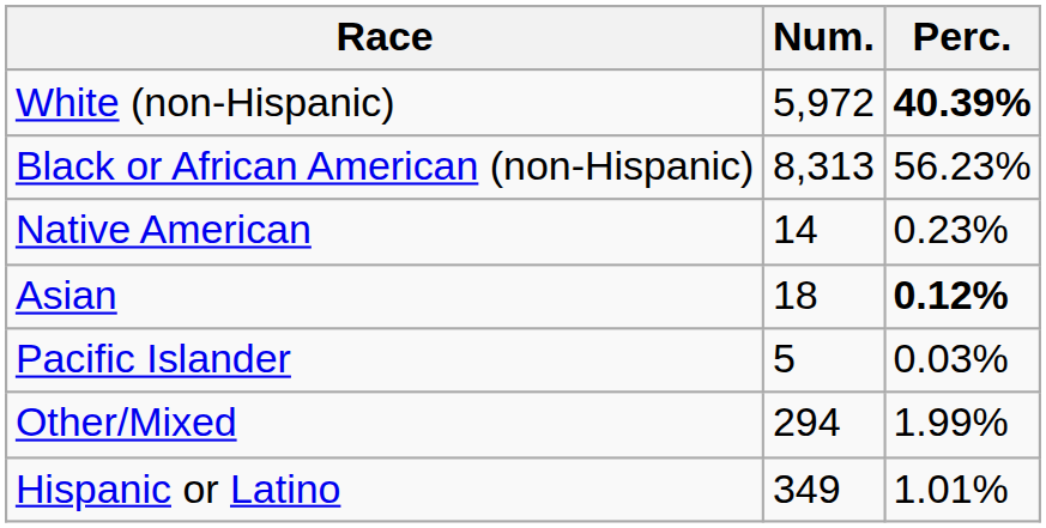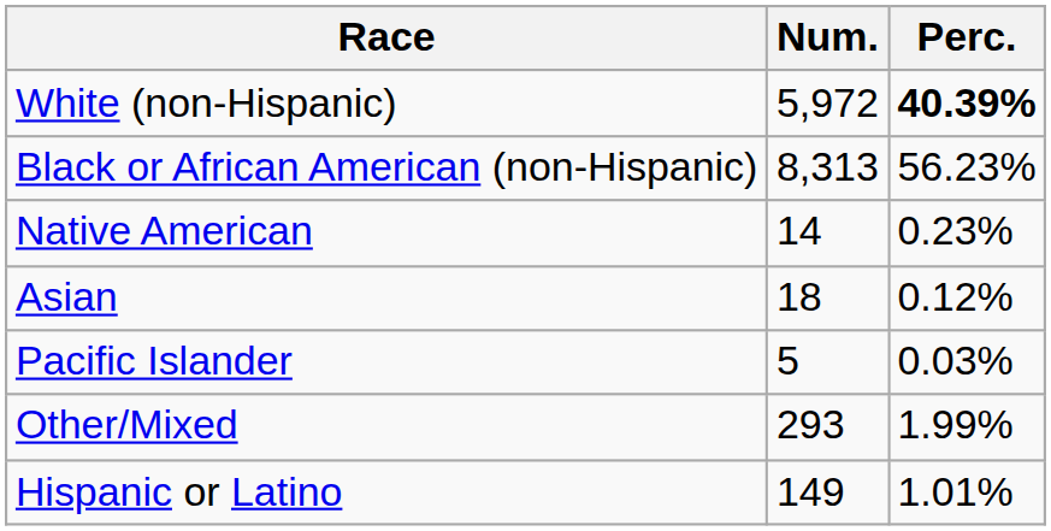Asian | Perc.: bold -> normal
Other/Mixed | Num.: 294 -> 293
Hispanic or Latino | Num.: 349 -> 149
